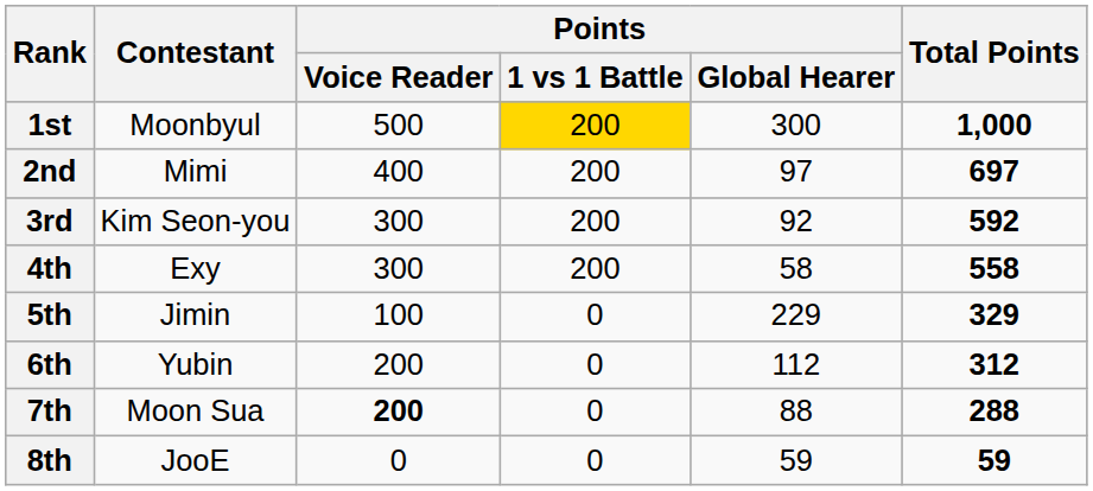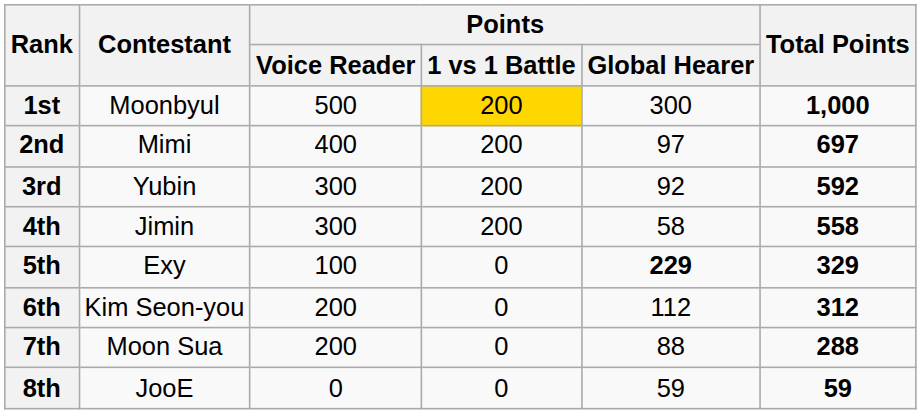3rd | Contestant: Kim Seon-you -> Yubin
4th | Contestant: Exy -> Jimin
5th | Contestant: Jimin -> Exy
5th | Points / Global Hearer: normal -> bold
6th | Contestant: Yubin -> Kim Seon-you
7th | Points / Voice Reader: bold -> normal
